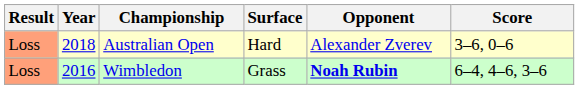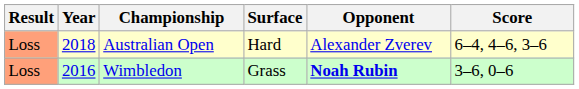Australian Open | Score: 3–6, 0–6 -> 6–4, 4–6, 3–6
Wimbledon | Score: 6–4, 4–6, 3–6 -> 3–6, 0–6
